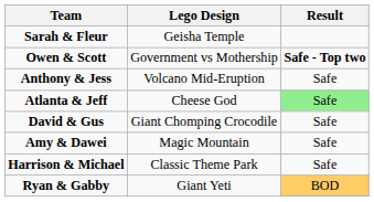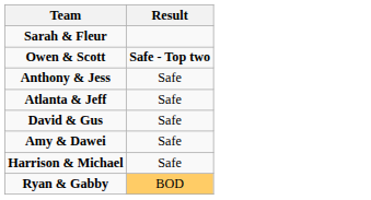- column: Lego Design | Geisha Temple | Government vs Mothership | Volcano Mid-Eruption | Cheese God | Giant Chomping Crocodile | Magic Mountain | Classic Theme Park | Giant Yeti
Atlanta & Jeff | Result: lightgreen background -> no background
